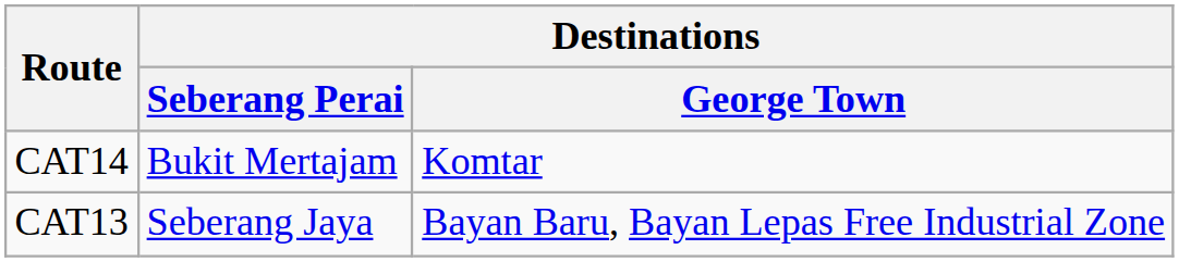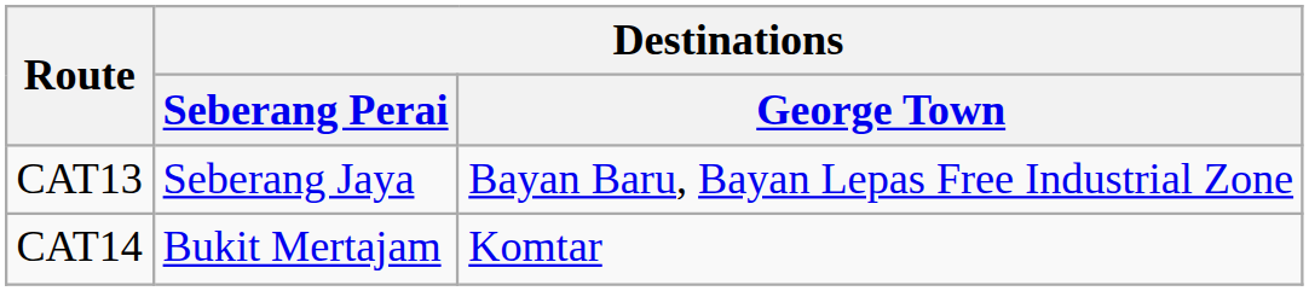rows swapped: CAT13 <-> CAT14
